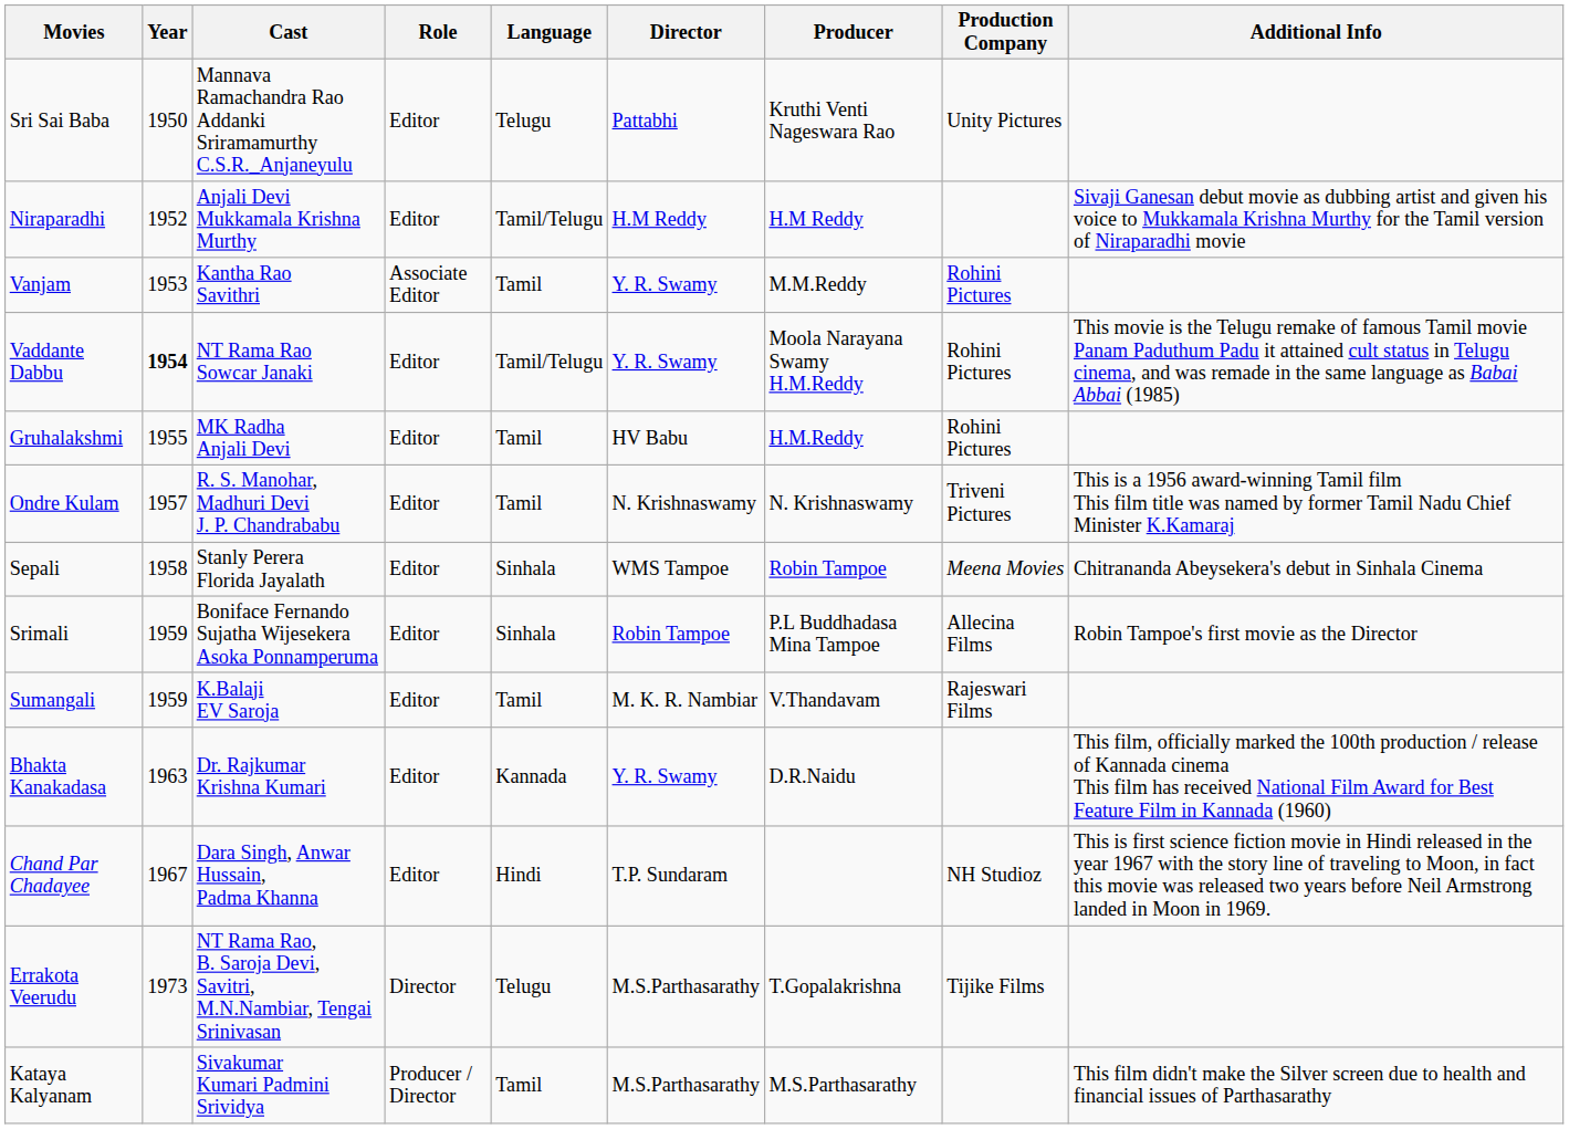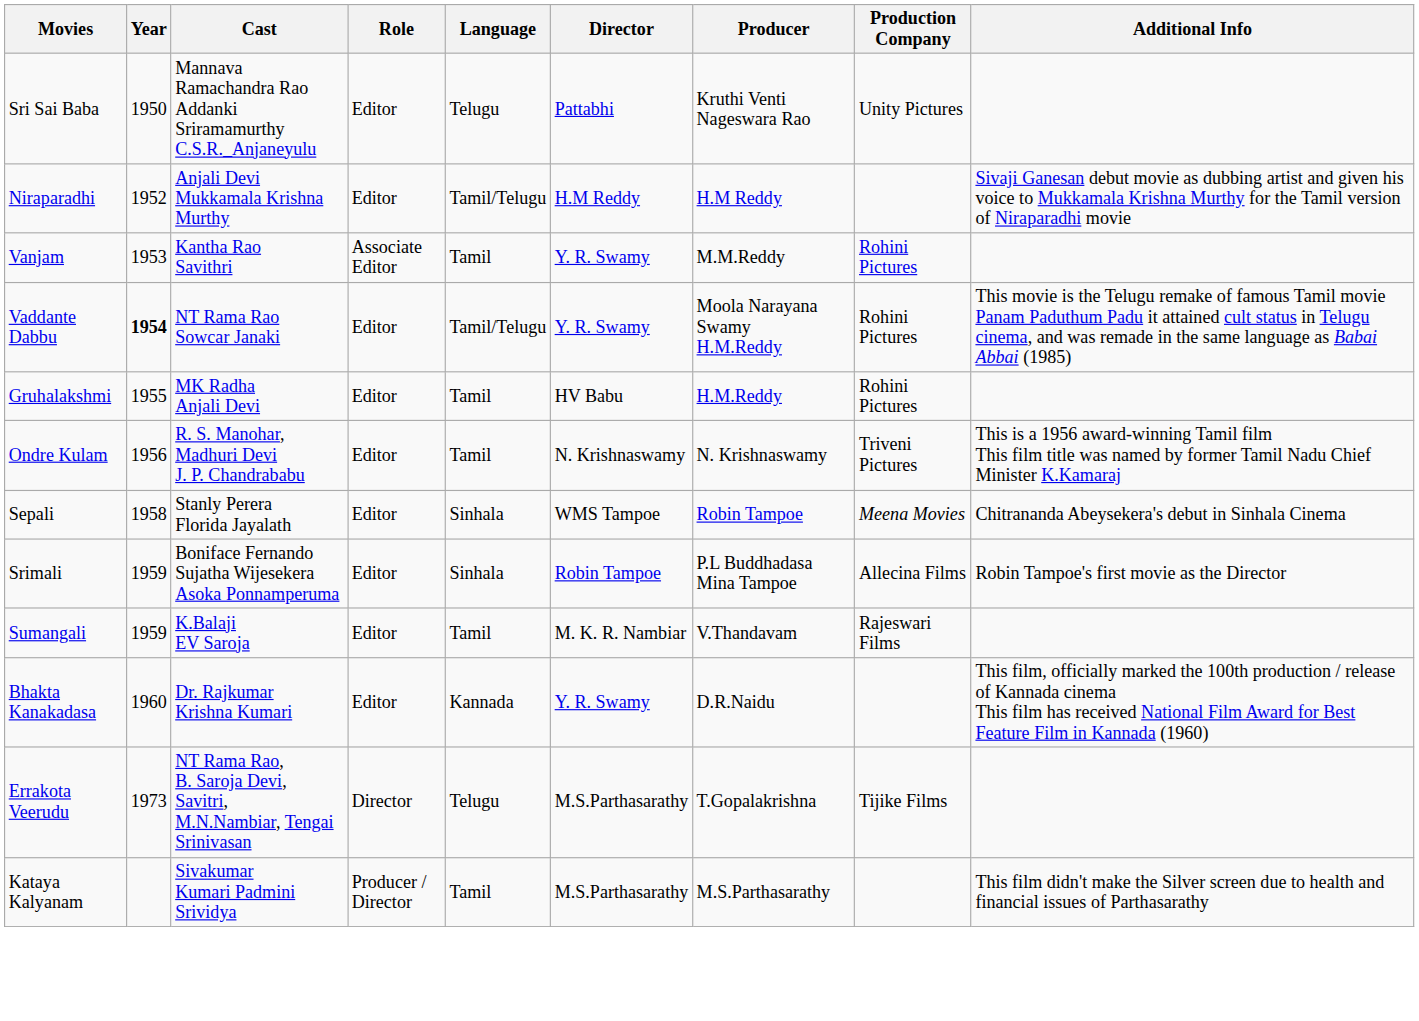Ondre Kulam | Year: 1957 -> 1956
Bhakta Kanakadasa | Year: 1963 -> 1960
- row: Chand Par Chadayee | 1967 | Dara Singh, Anwar Hussain, Padma Khanna | Editor | Hindi | T.P. Sundaram | NH Studioz | This is first science fiction movie in Hindi released in the year 1967 with the story line of traveling to Moon, in fact this movie was released two years before Neil Armstrong landed in Moon in 1969.
